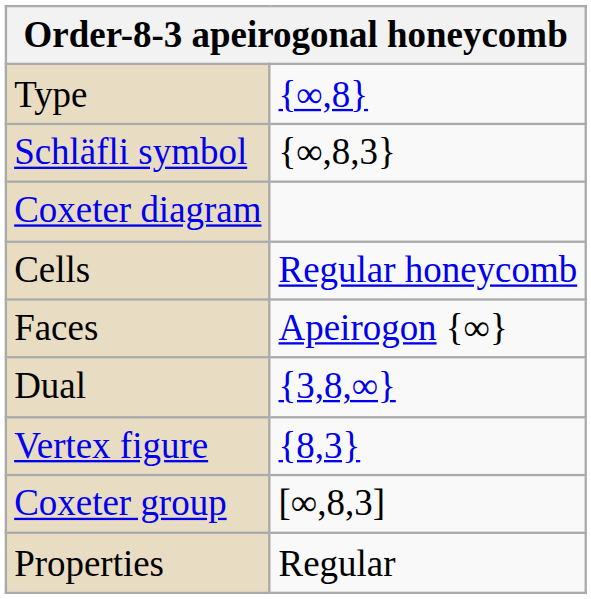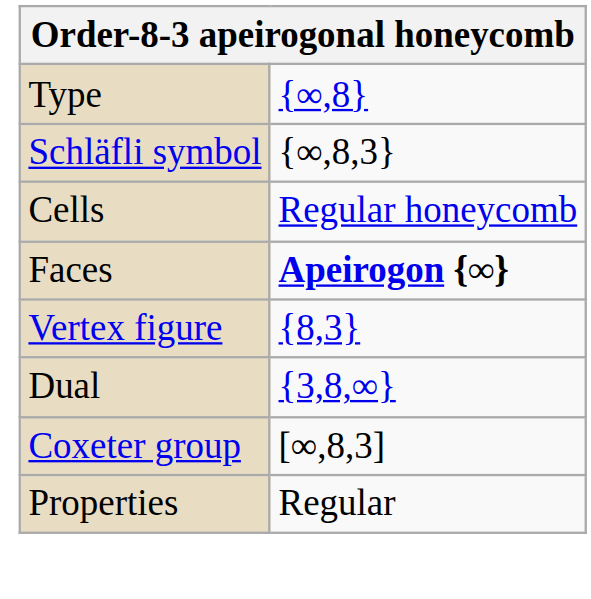- row: Coxeter diagram
Faces | column 2: normal -> bold
rows swapped: Vertex figure <-> Dual
